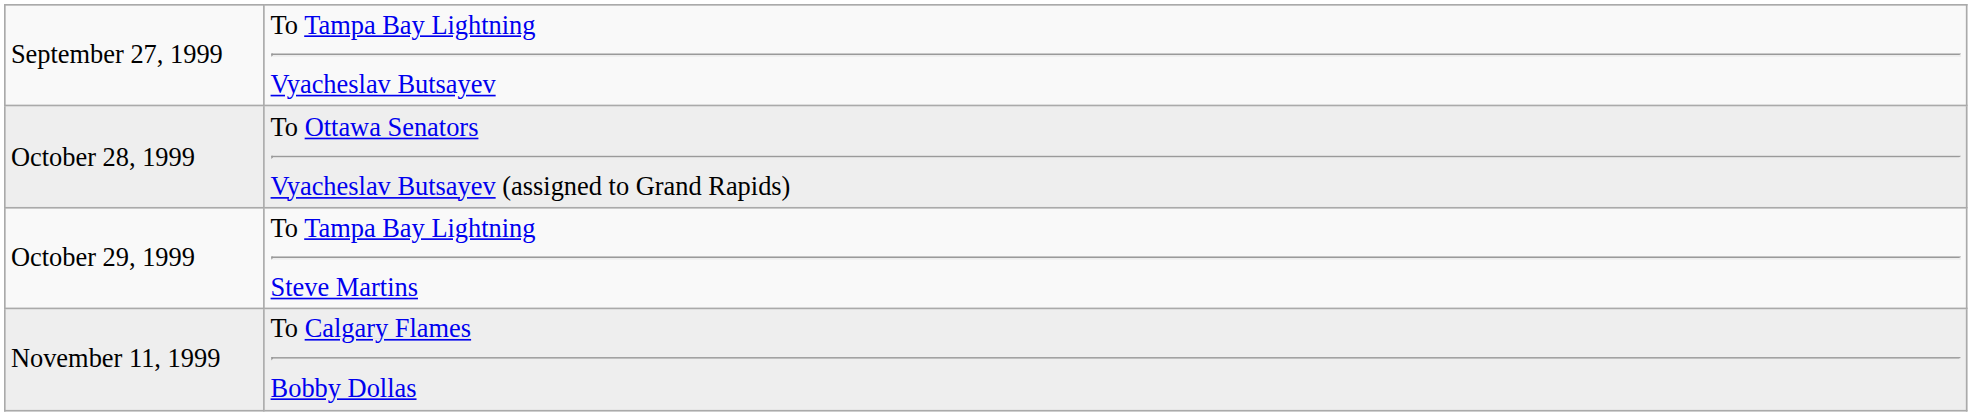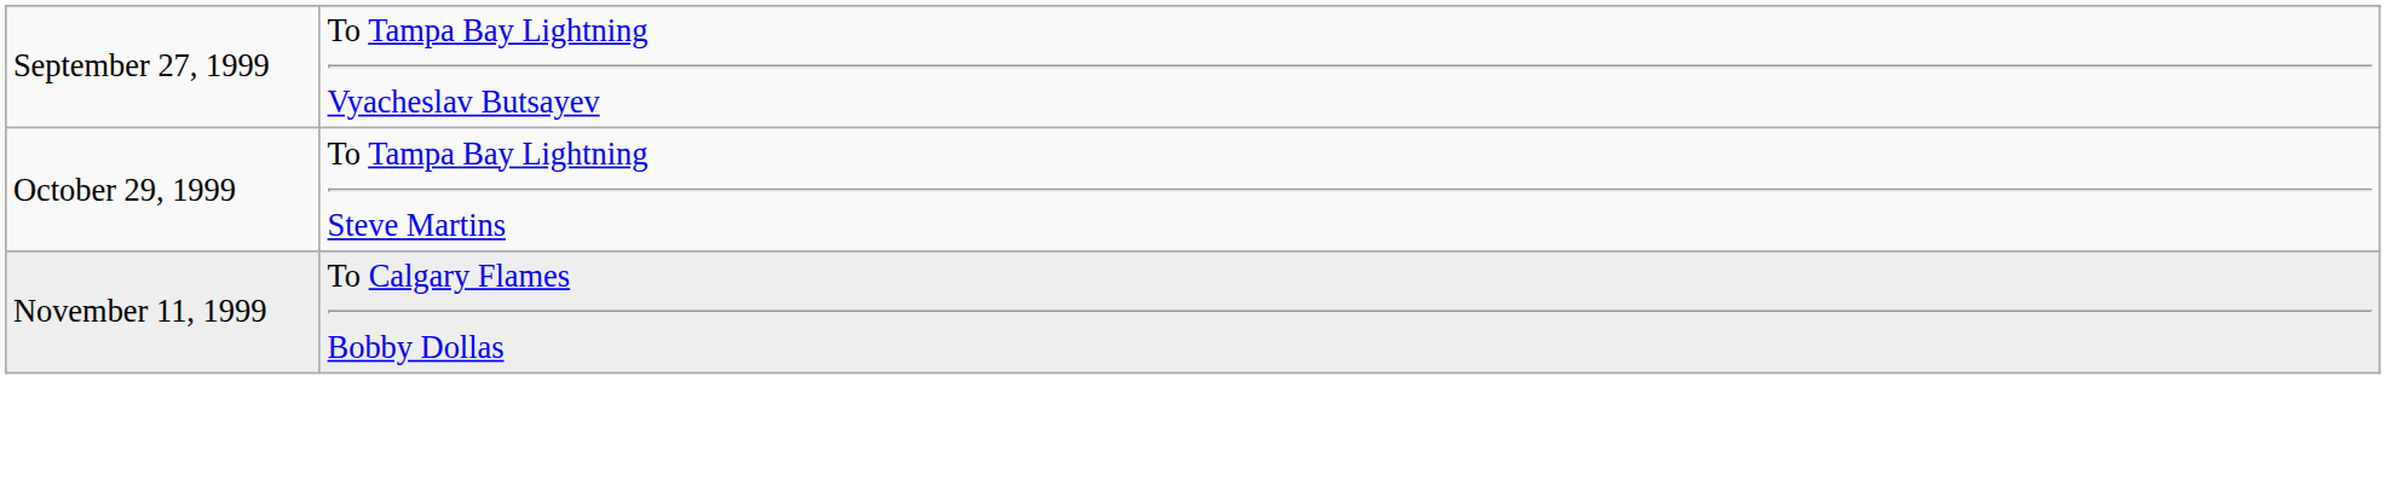- row: October 28, 1999 | To Ottawa Senators Vyacheslav Butsayev (assigned to Grand Rapids)
